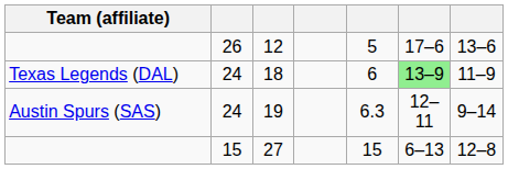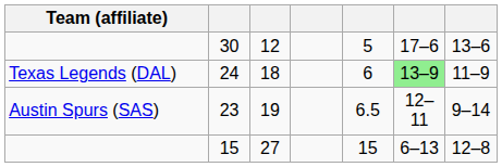12 | column 2: 26 -> 30
19 | column 2: 24 -> 23
19 | column 5: 6.3 -> 6.5
